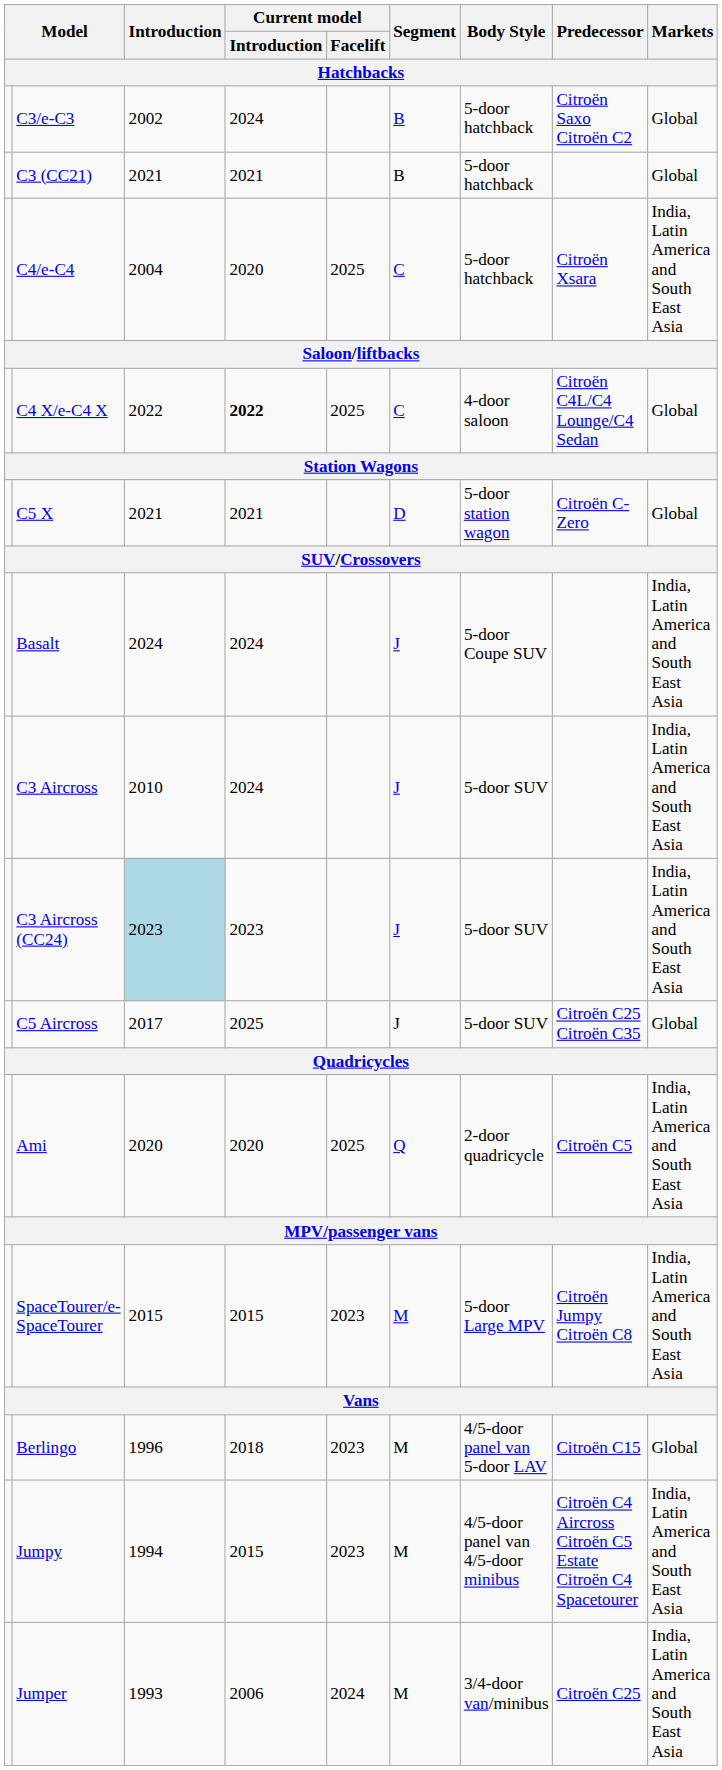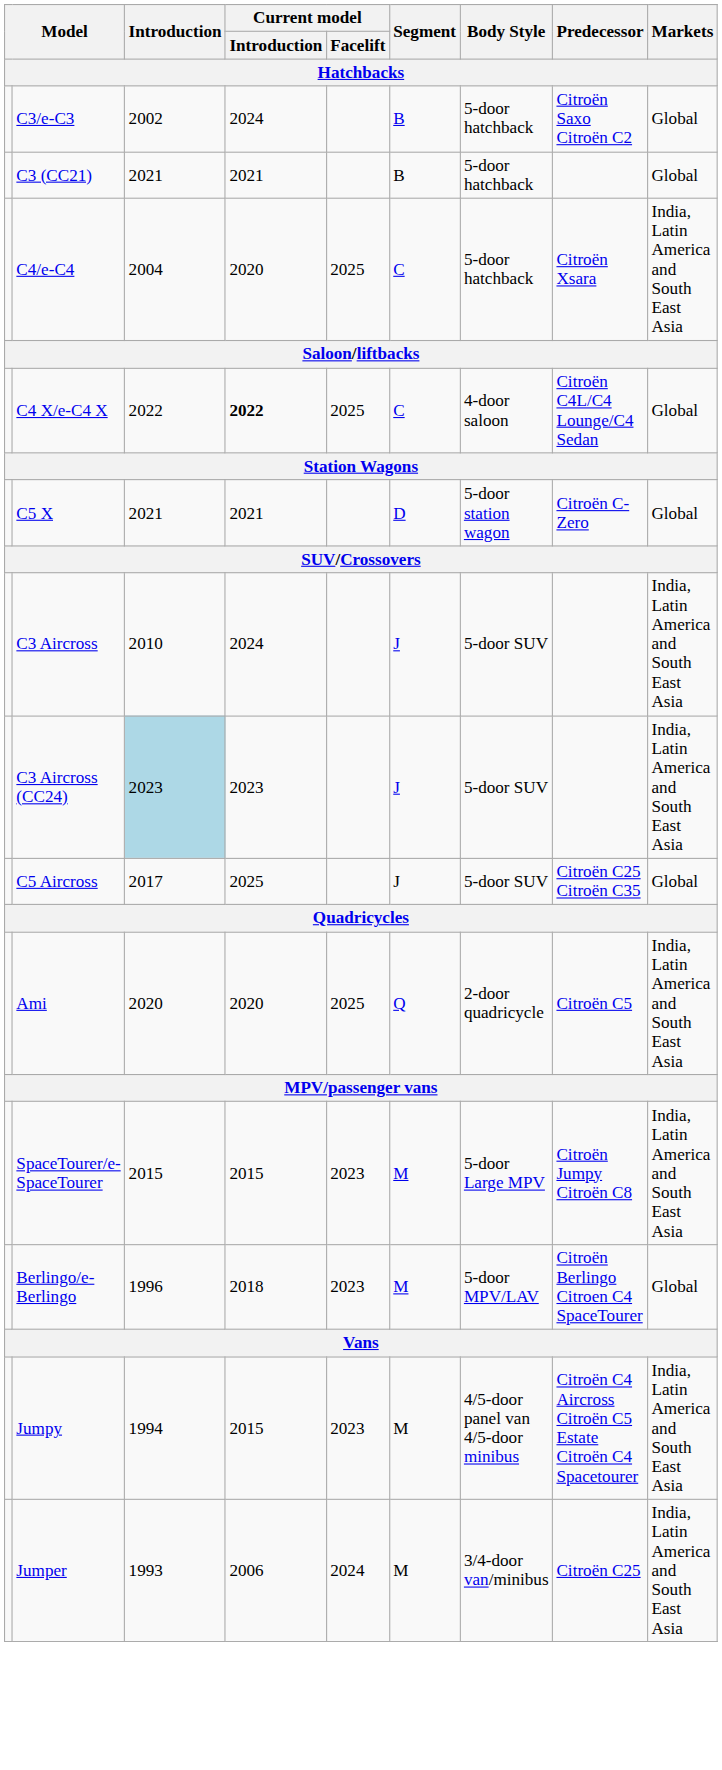- row: Basalt | 2024 | 2024 | J | 5-door Coupe SUV | India, Latin America and South East Asia
+ row: Berlingo/e-Berlingo | 1996 | 2018 | 2023 | M | 5-door MPV/LAV | Citroën Berlingo Citroen C4 SpaceTourer | Global
- row: Berlingo | 1996 | 2018 | 2023 | M | 4/5-door panel van 5-door LAV | Citroën C15 | Global
